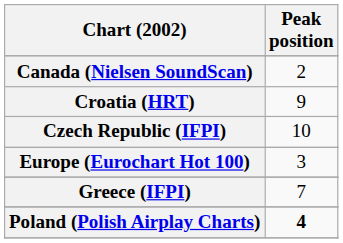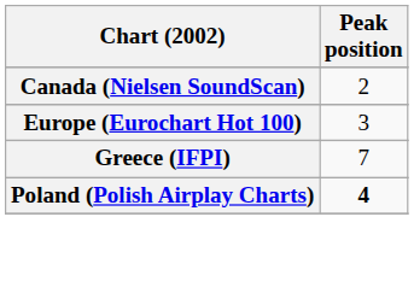- row: Croatia (HRT) | 9
- row: Czech Republic (IFPI) | 10
